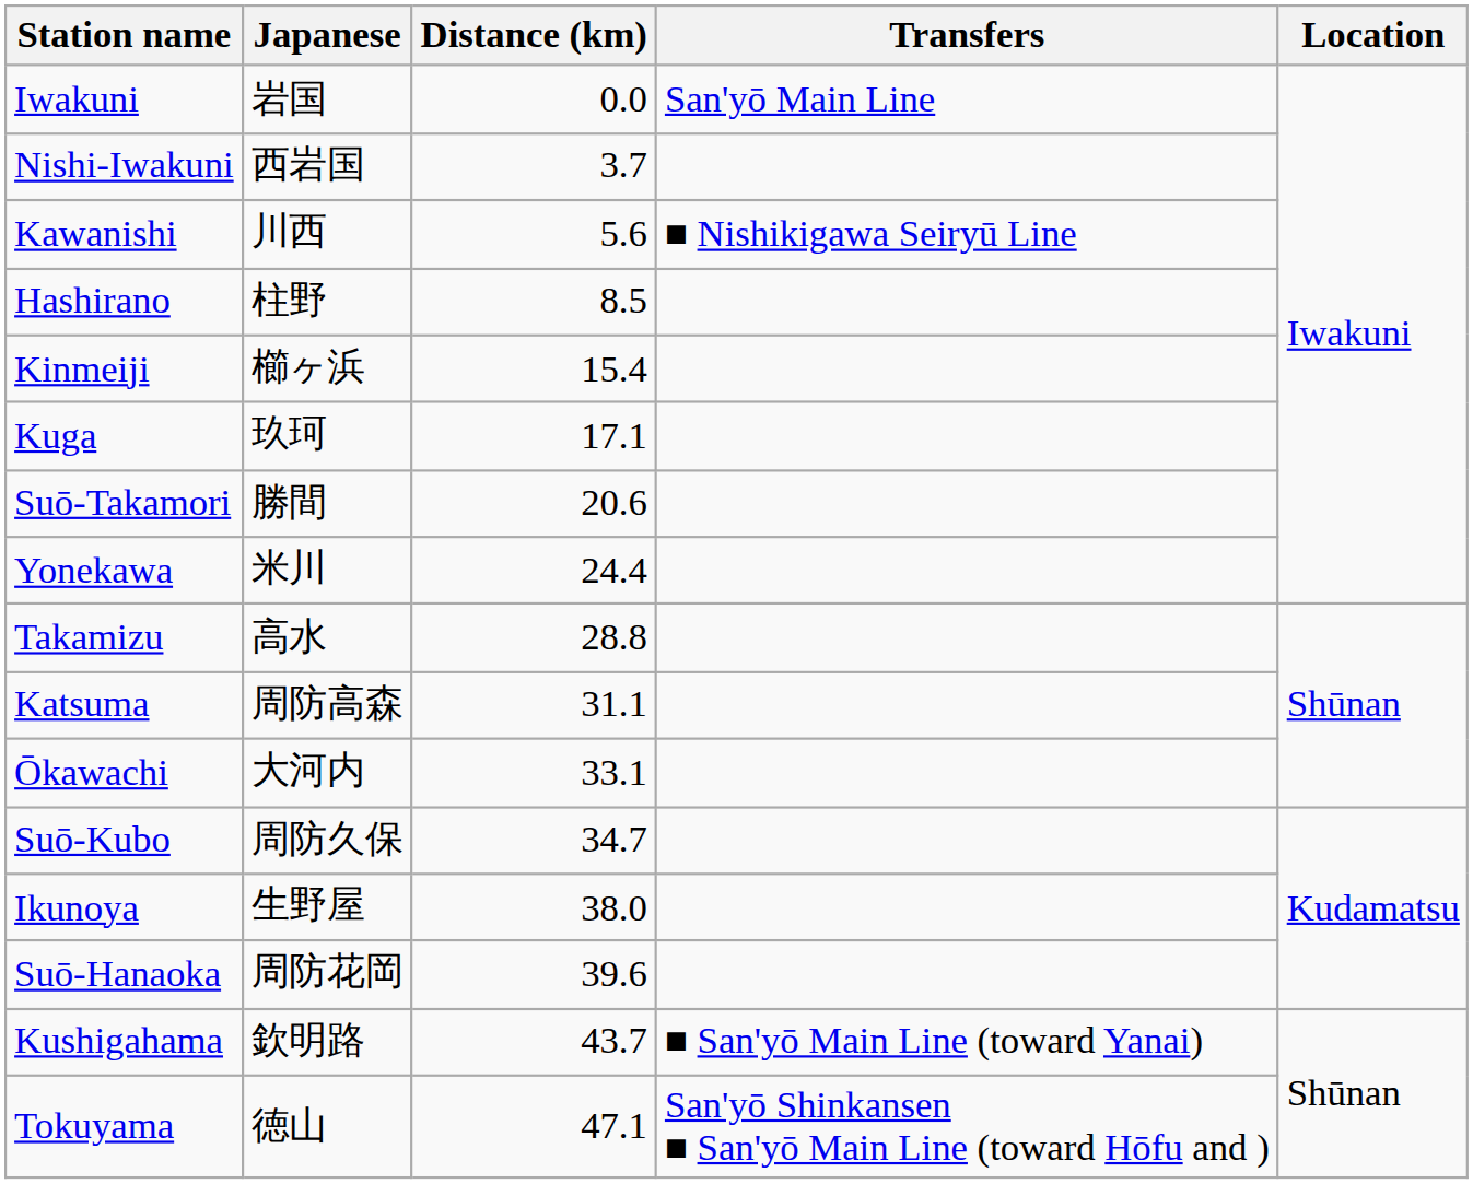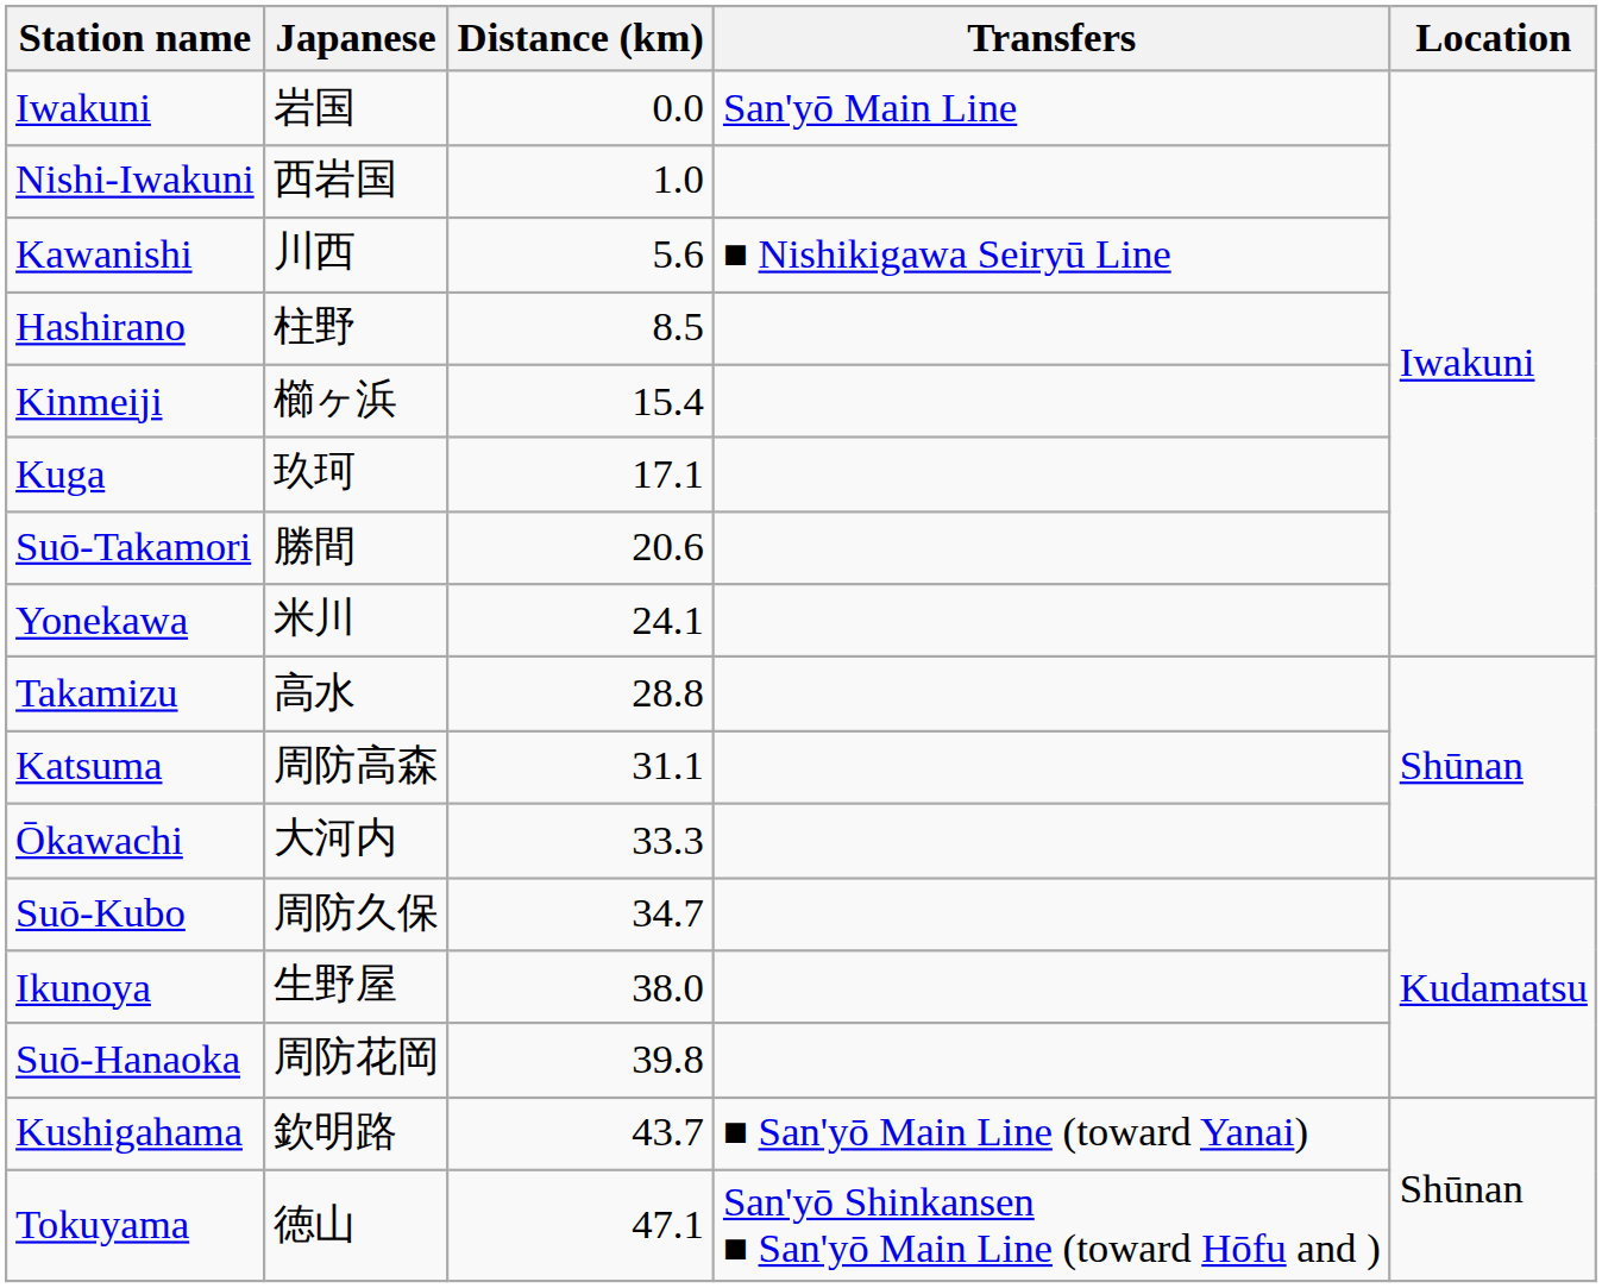Nishi-Iwakuni | Distance (km): 3.7 -> 1.0
Yonekawa | Distance (km): 24.4 -> 24.1
Ōkawachi | Distance (km): 33.1 -> 33.3
Suō-Hanaoka | Distance (km): 39.6 -> 39.8
